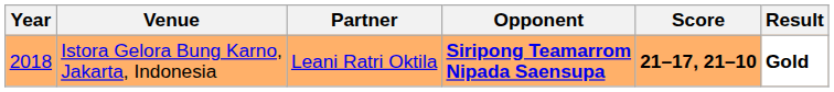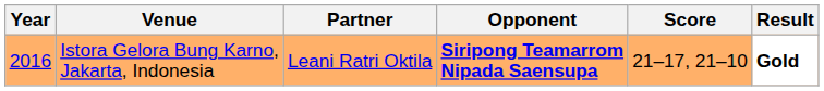Istora Gelora Bung Karno, Jakarta, Indonesia | Year: 2018 -> 2016
Istora Gelora Bung Karno, Jakarta, Indonesia | Score: bold -> normal
